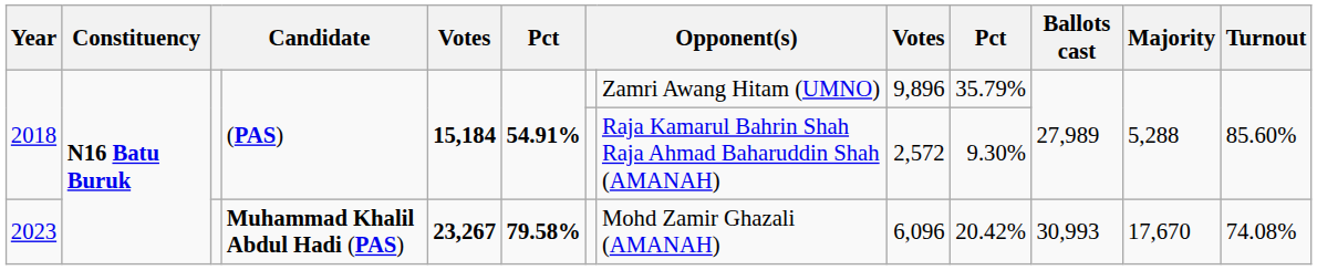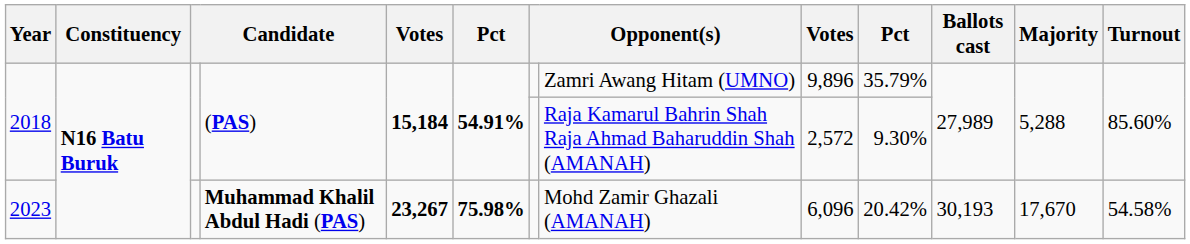2023 | column 6: 79.58% -> 75.98%
2023 | Ballots cast: 30,993 -> 30,193
2023 | Turnout: 74.08% -> 54.58%
